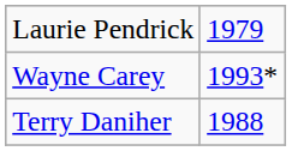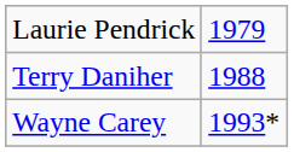rows swapped: Terry Daniher <-> Wayne Carey
